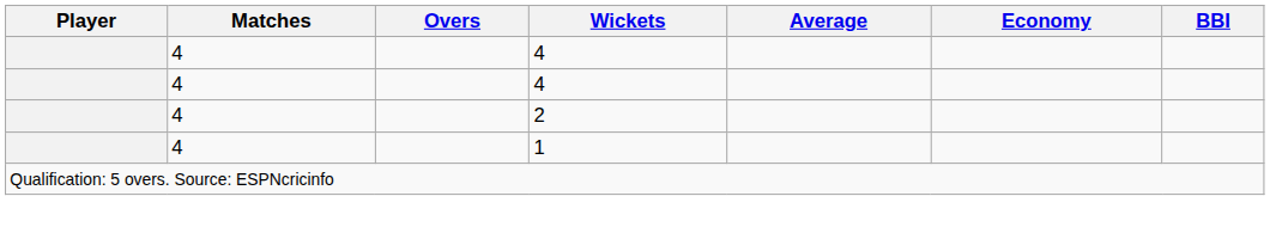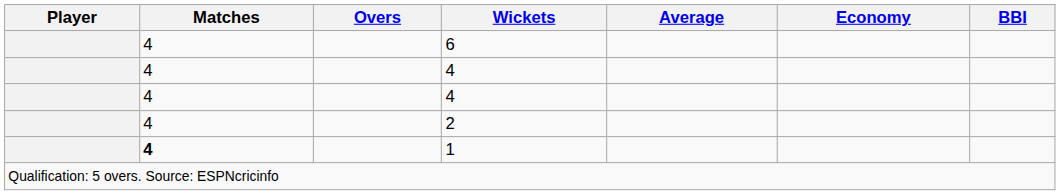+ row: 4 | 6
1 | Matches: normal -> bold
